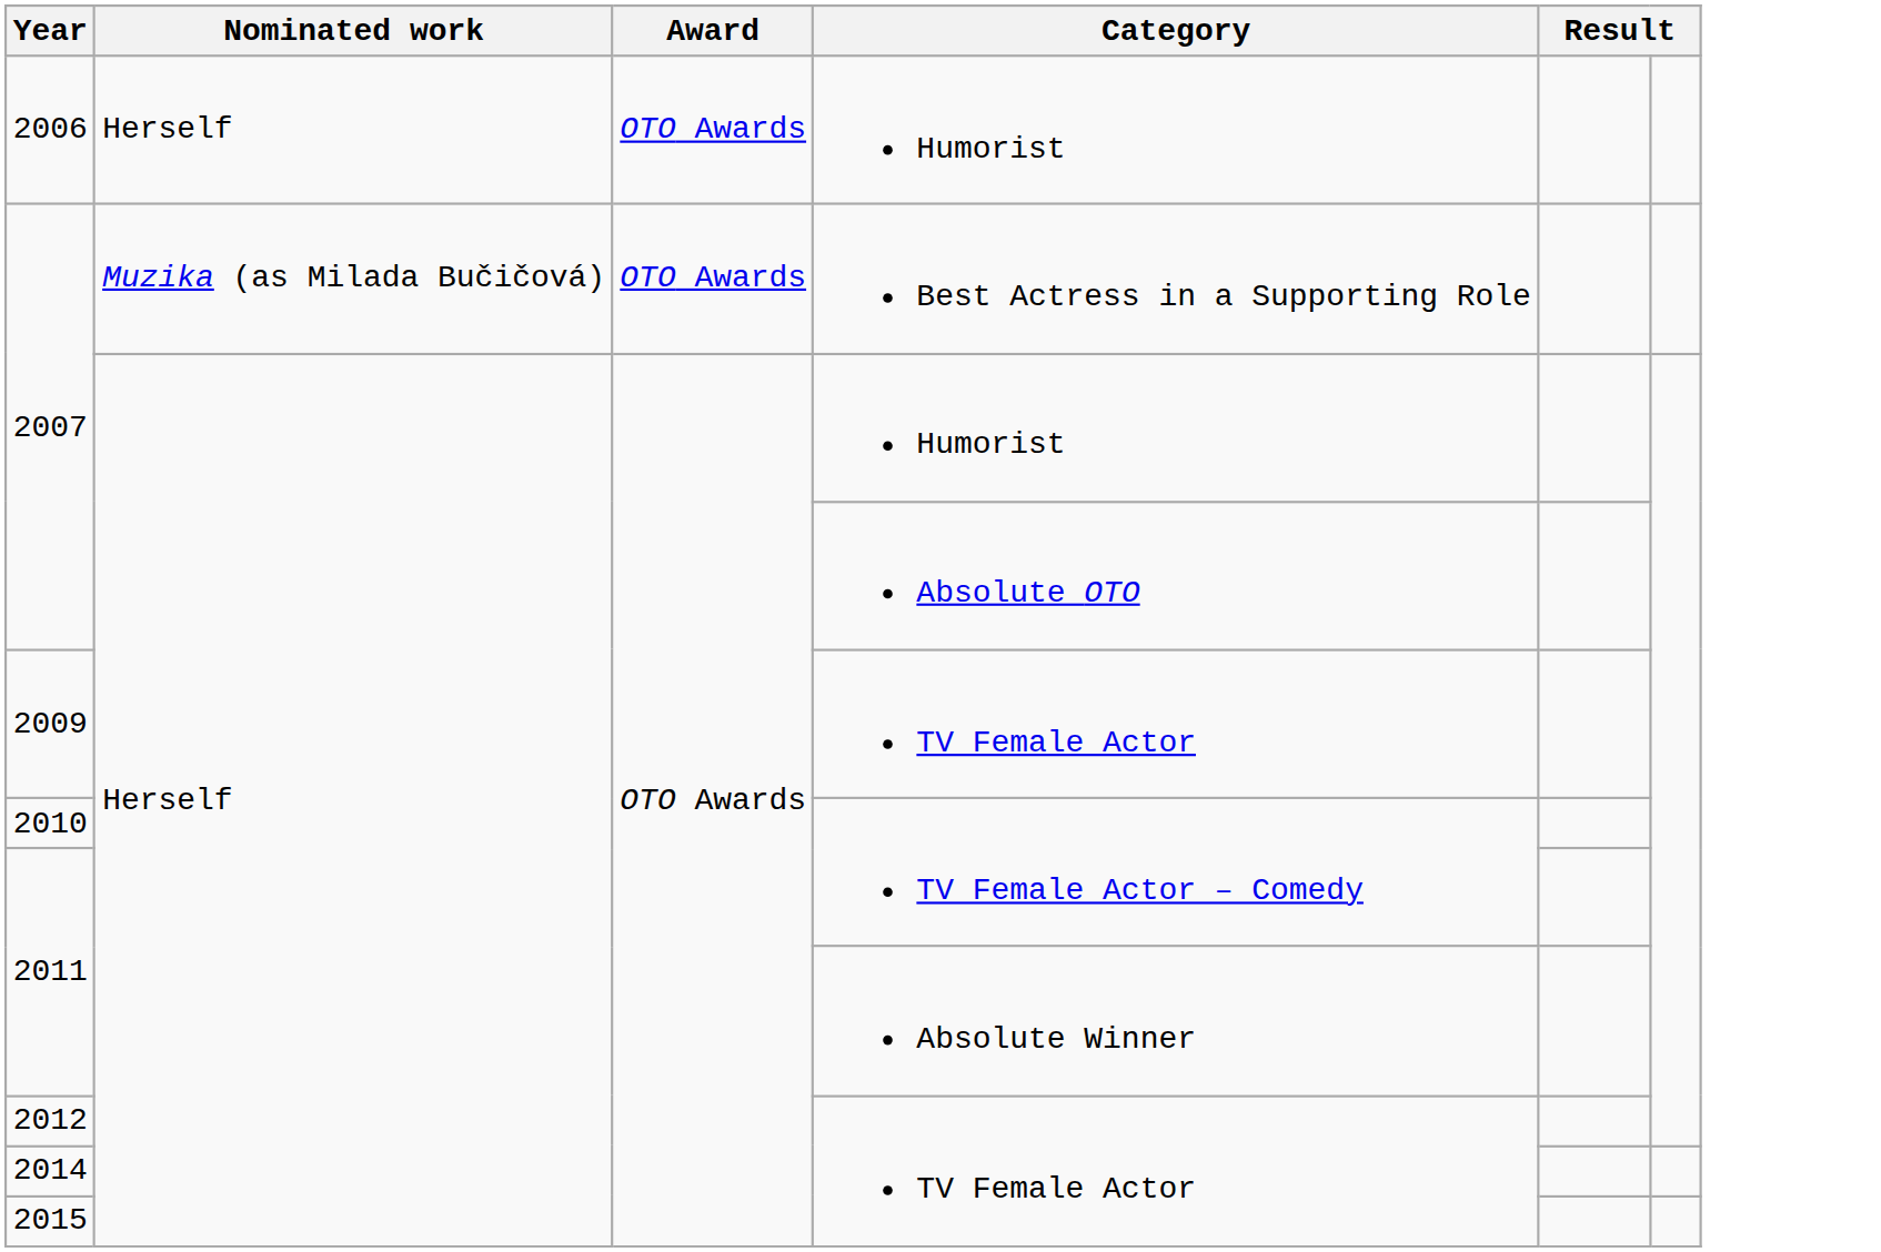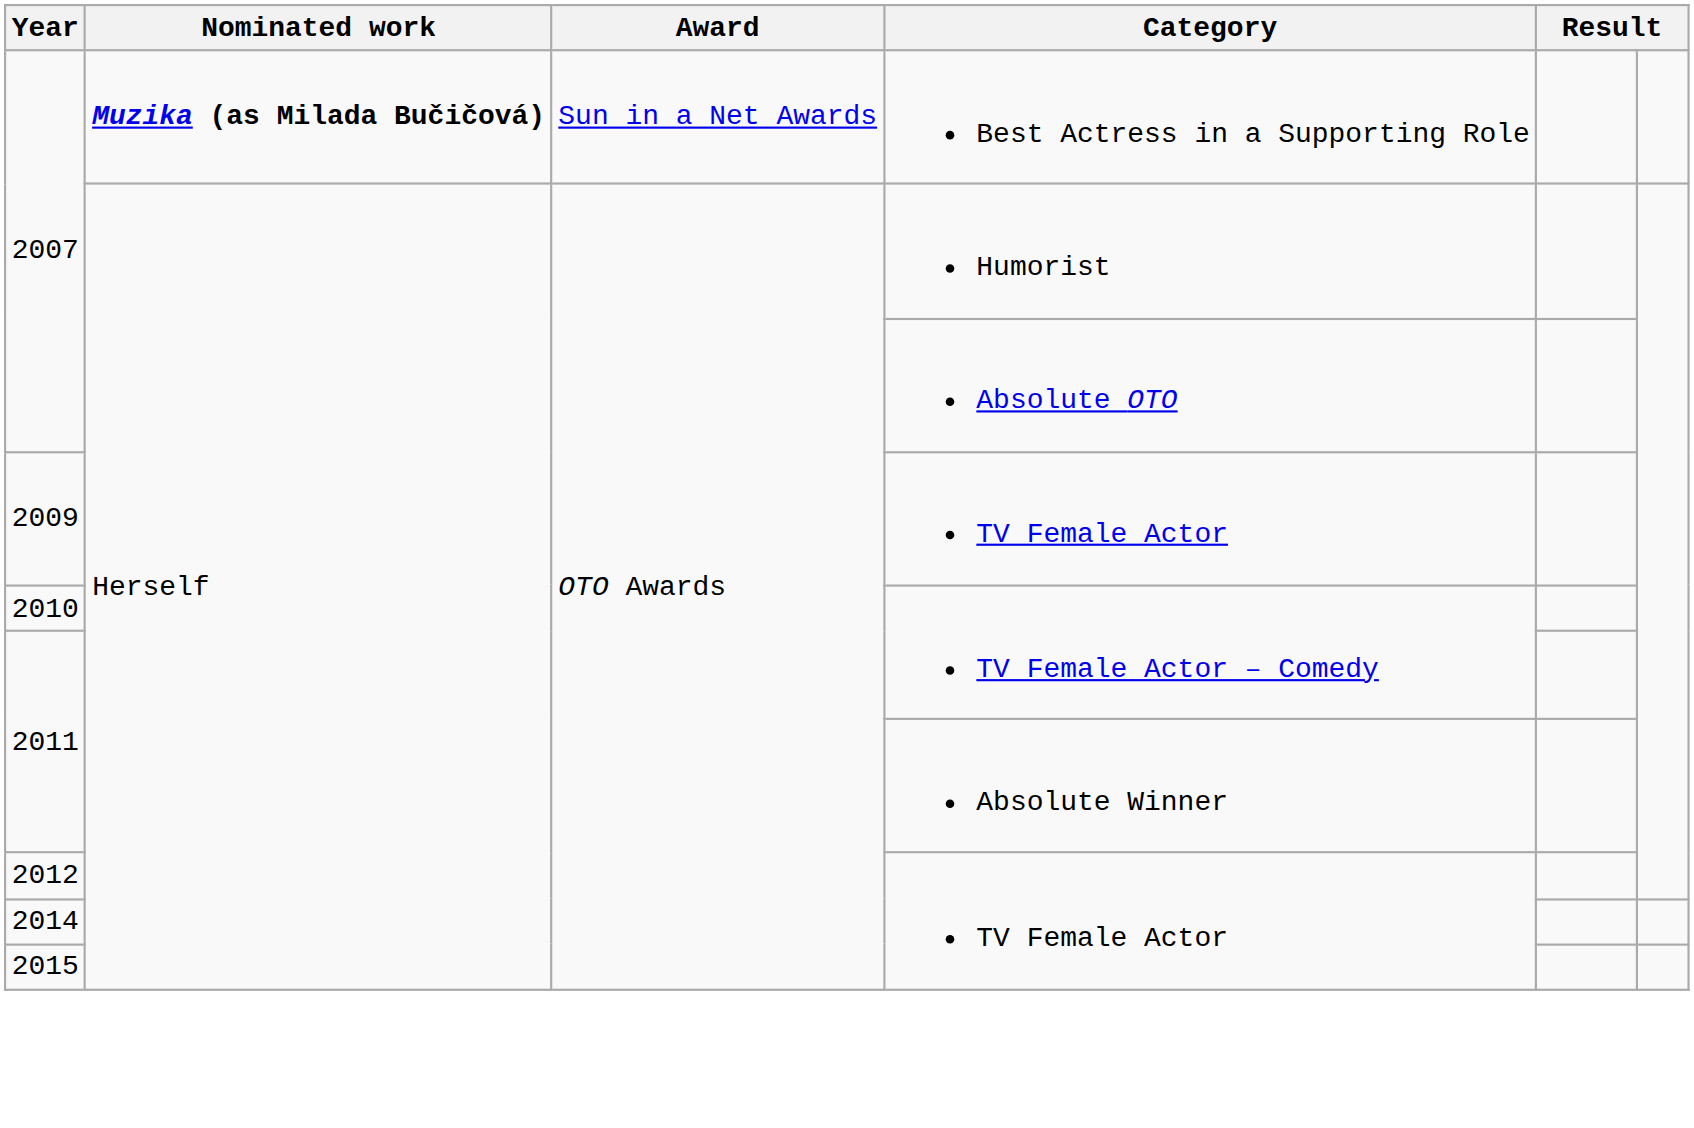- row: 2006 | Herself | OTO Awards | Humorist
2007 / Best Actress in a Supporting Role | Nominated work: normal -> bold
2007 / Best Actress in a Supporting Role | Award: OTO Awards -> Sun in a Net Awards
